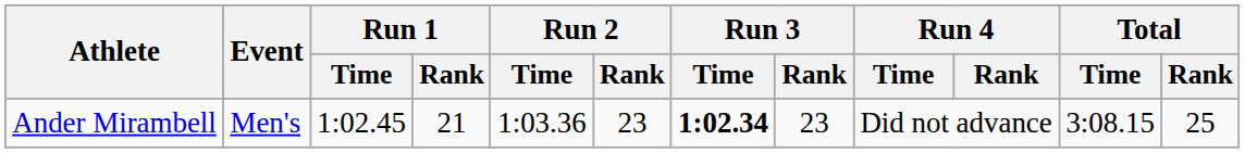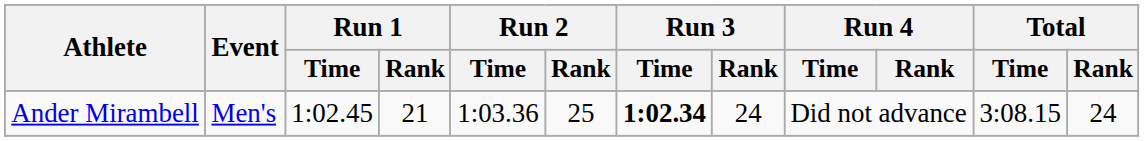Ander Mirambell | Run 2 / Rank: 23 -> 25
Ander Mirambell | Run 3 / Rank: 23 -> 24
Ander Mirambell | Total / Rank: 25 -> 24
